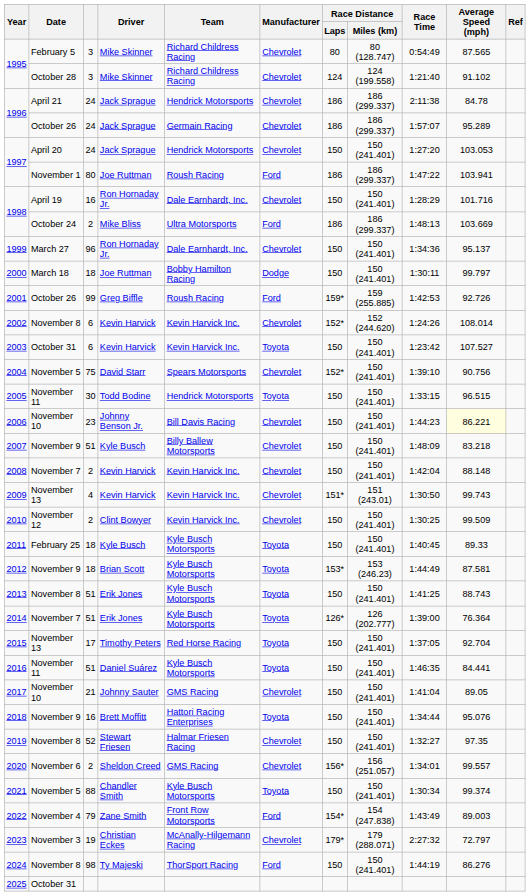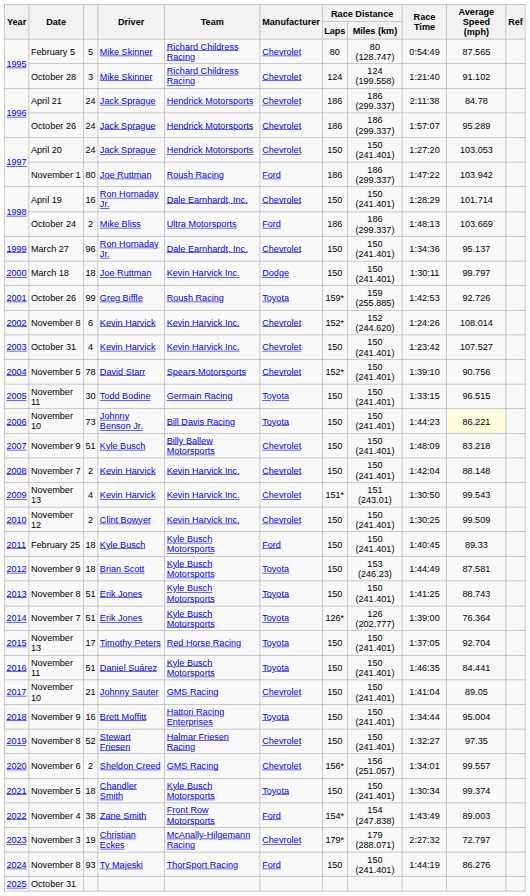1995 / February 5 | column 3: 3 -> 5
1996 / October 26 | Team: Germain Racing -> Hendrick Motorsports
1997 / November 1 | Average Speed (mph): 103.941 -> 103.942
1998 / April 19 | Average Speed (mph): 101.716 -> 101.714
2000 | Team: Bobby Hamilton Racing -> Kevin Harvick Inc.
2001 | Manufacturer: Ford -> Toyota
2003 | column 3: 6 -> 4
2003 | Manufacturer: Toyota -> Chevrolet
2004 | column 3: 75 -> 78
2005 | Team: Hendrick Motorsports -> Germain Racing
2006 | column 3: 23 -> 73
2006 | Manufacturer: Chevrolet -> Toyota
2009 | Average Speed (mph): 99.743 -> 99.543
2011 | Manufacturer: Toyota -> Ford
2012 | Race Distance / Laps: 153* -> 150
2018 | Average Speed (mph): 95.076 -> 95.004
2021 | column 3: 88 -> 18
2022 | column 3: 79 -> 38
2024 | column 3: 98 -> 93
